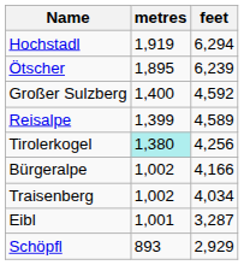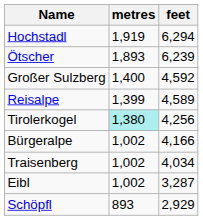Ötscher | metres: 1,895 -> 1,893
Eibl | metres: 1,001 -> 1,002
